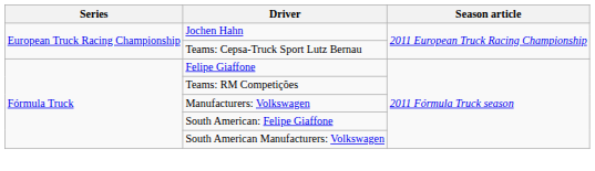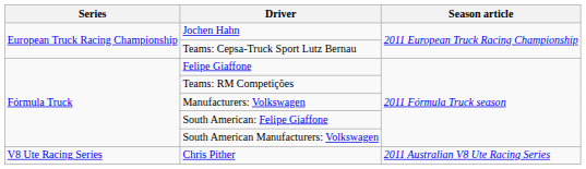+ row: V8 Ute Racing Series | Chris Pither | 2011 Australian V8 Ute Racing Series
